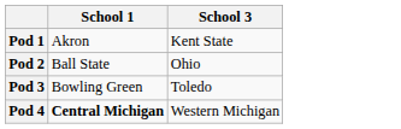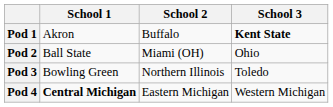+ column: School 2 | Buffalo | Miami (OH) | Northern Illinois | Eastern Michigan
Pod 1 | School 3: normal -> bold
